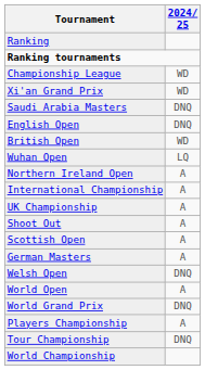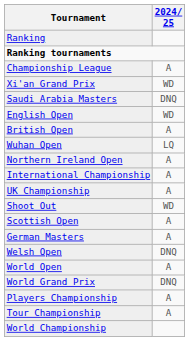Championship League | 2024/ 25: WD -> A
English Open | 2024/ 25: DNQ -> WD
British Open | 2024/ 25: WD -> A
Shoot Out | 2024/ 25: A -> WD
Tour Championship | 2024/ 25: DNQ -> A
